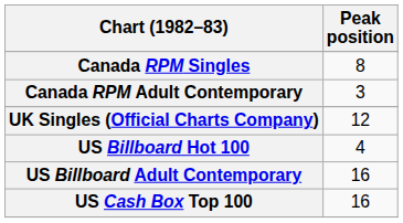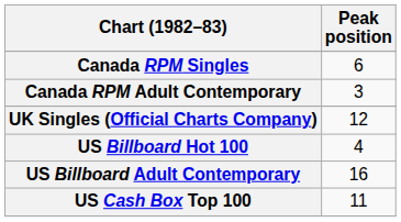Canada RPM Singles | Peak position: 8 -> 6
US Cash Box Top 100 | Peak position: 16 -> 11
